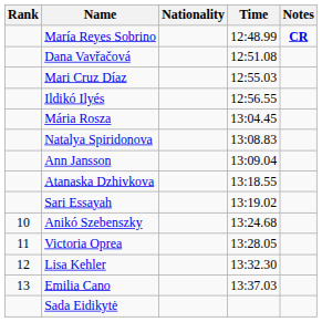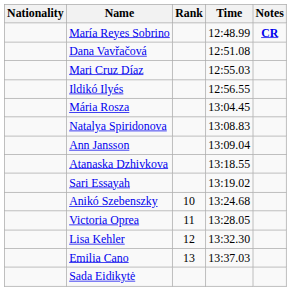columns swapped: Rank <-> Nationality
